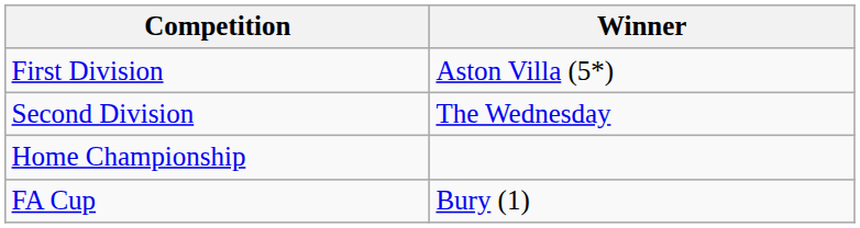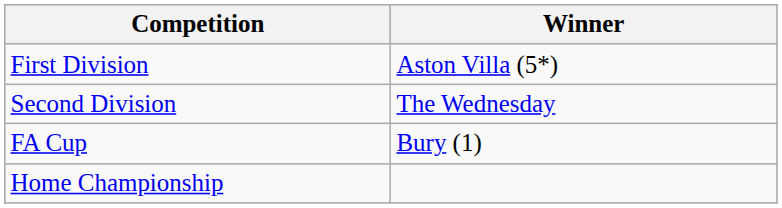rows swapped: FA Cup <-> Home Championship
